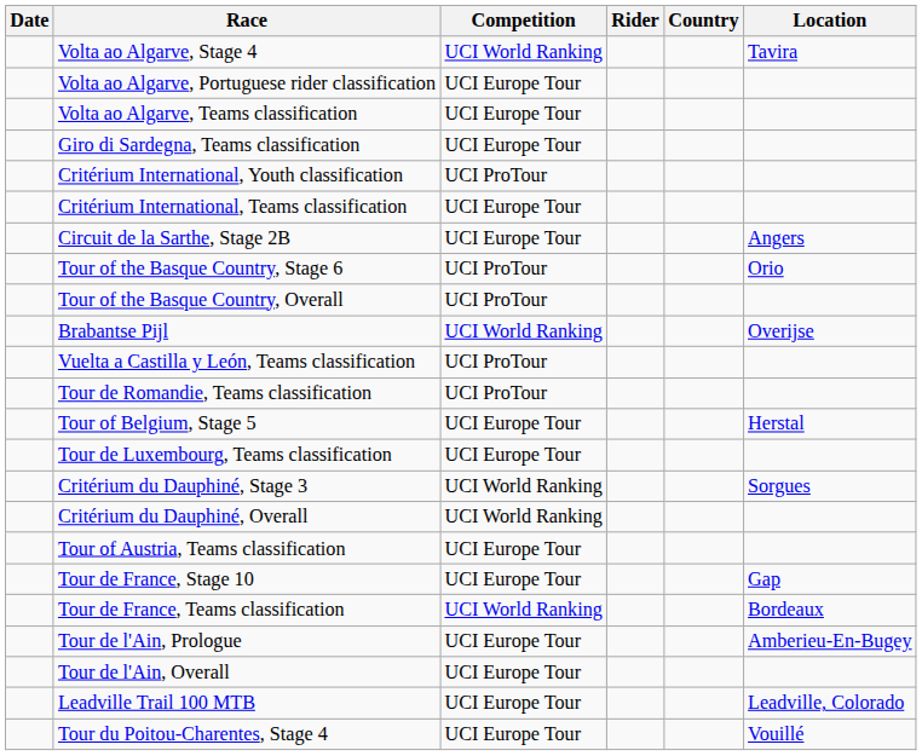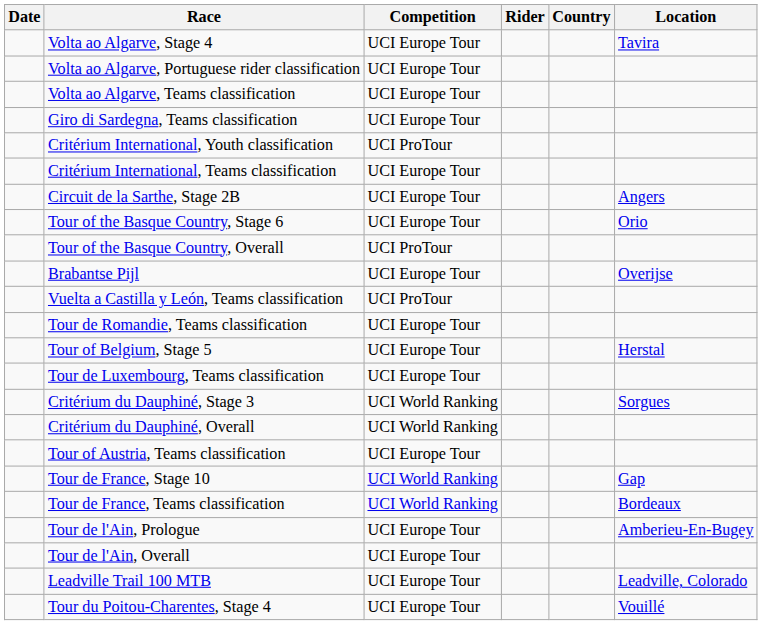Volta ao Algarve, Stage 4 | Competition: UCI World Ranking -> UCI Europe Tour
Tour of the Basque Country, Stage 6 | Competition: UCI ProTour -> UCI Europe Tour
Brabantse Pijl | Competition: UCI World Ranking -> UCI Europe Tour
Tour de Romandie, Teams classification | Competition: UCI ProTour -> UCI Europe Tour
Tour de France, Stage 10 | Competition: UCI Europe Tour -> UCI World Ranking
